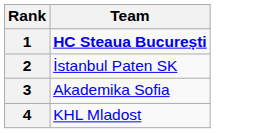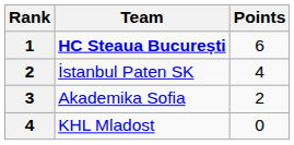+ column: Points | 6 | 4 | 2 | 0
